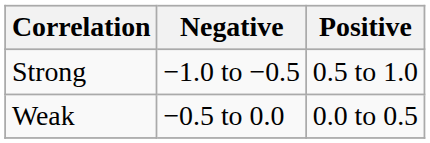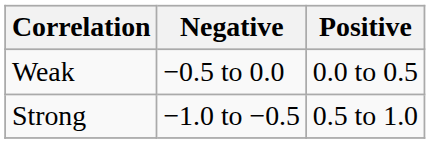rows swapped: Weak <-> Strong
